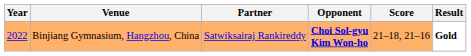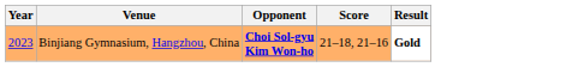- column: Partner | Satwiksairaj Rankireddy
Binjiang Gymnasium, Hangzhou, China | Year: 2022 -> 2023
